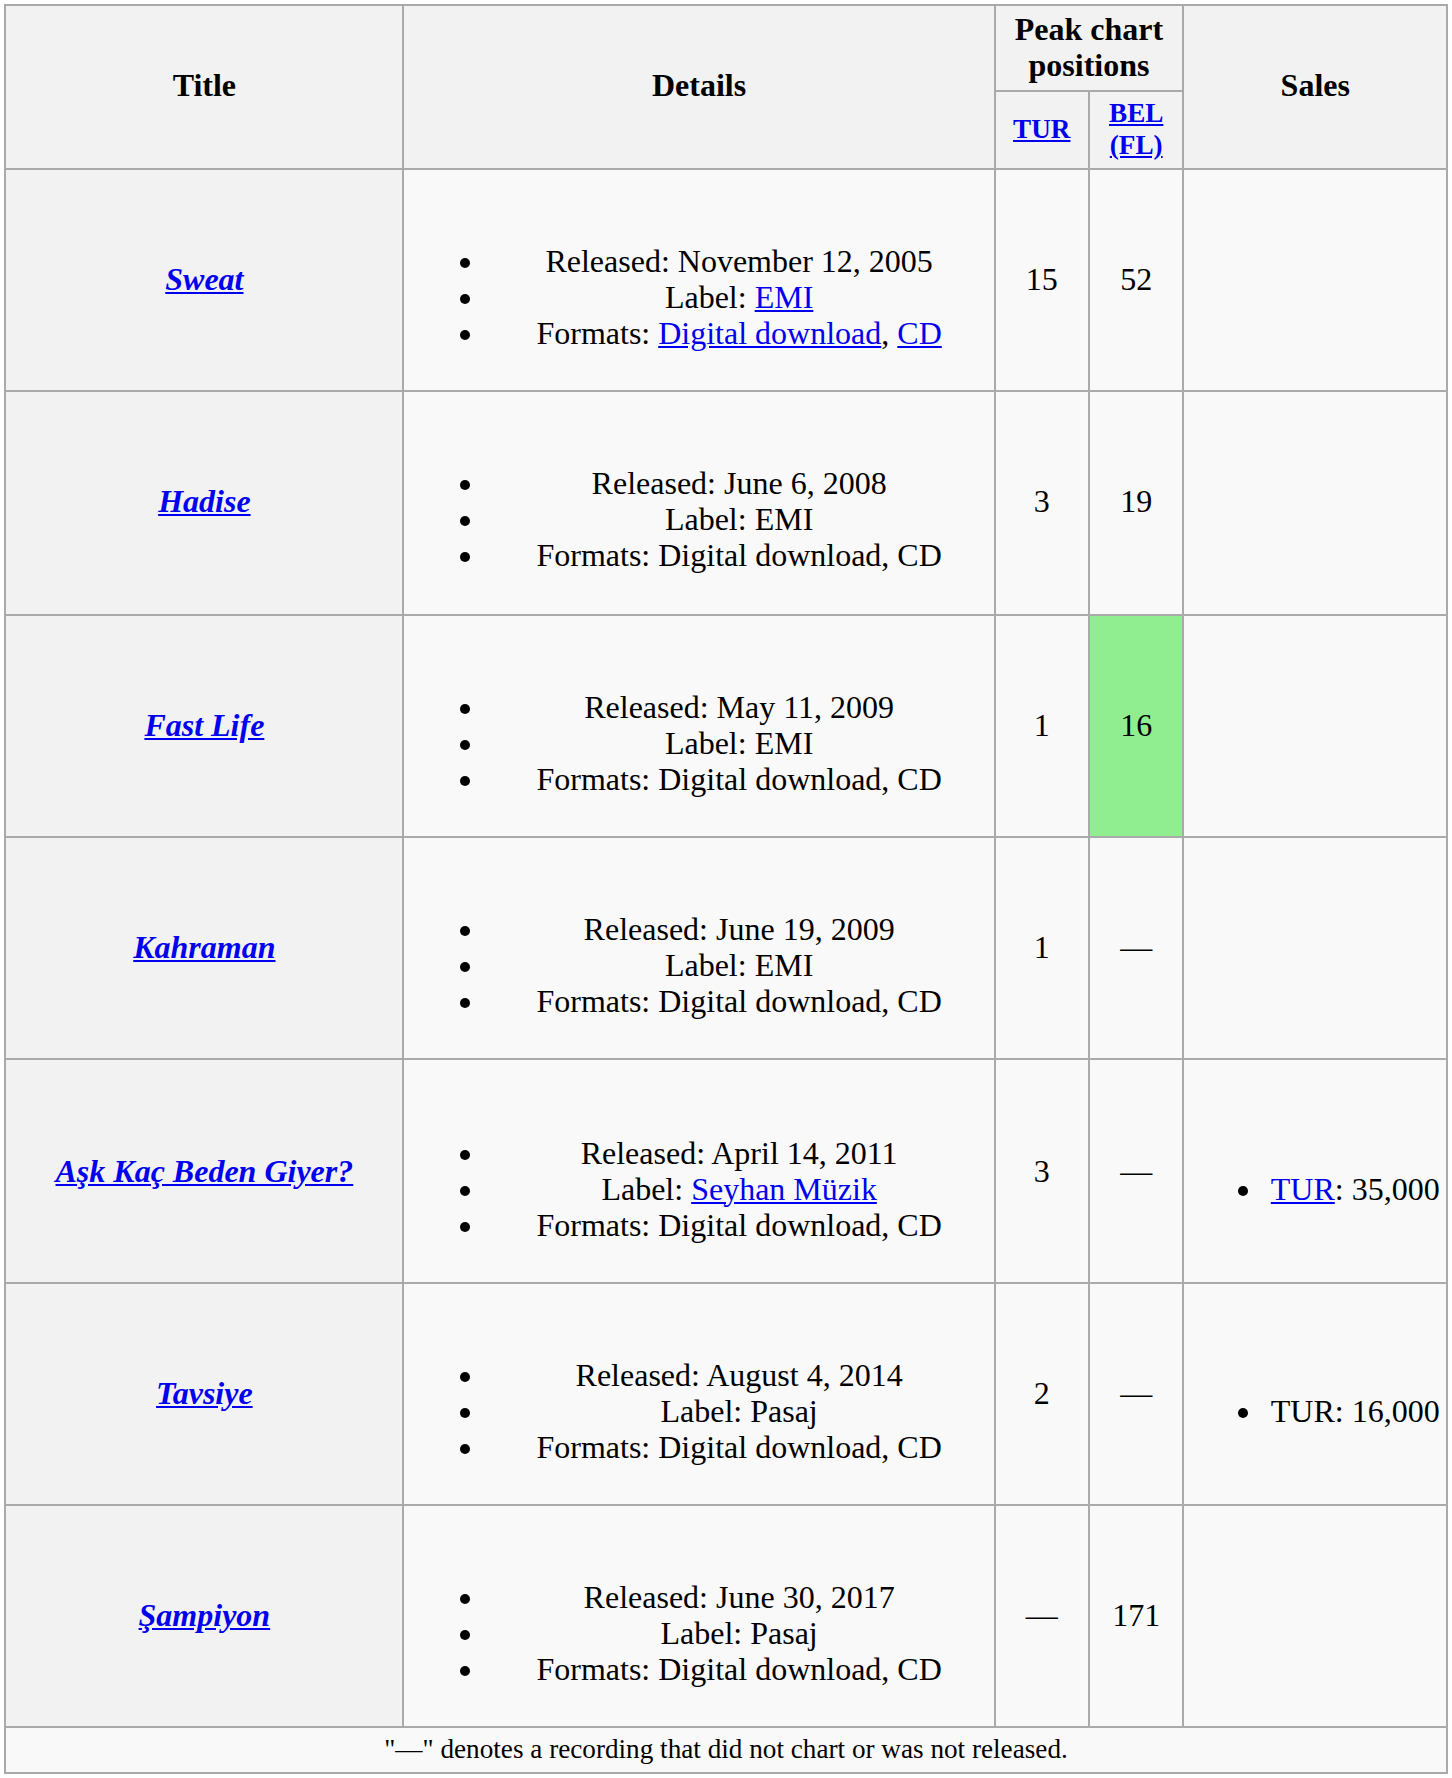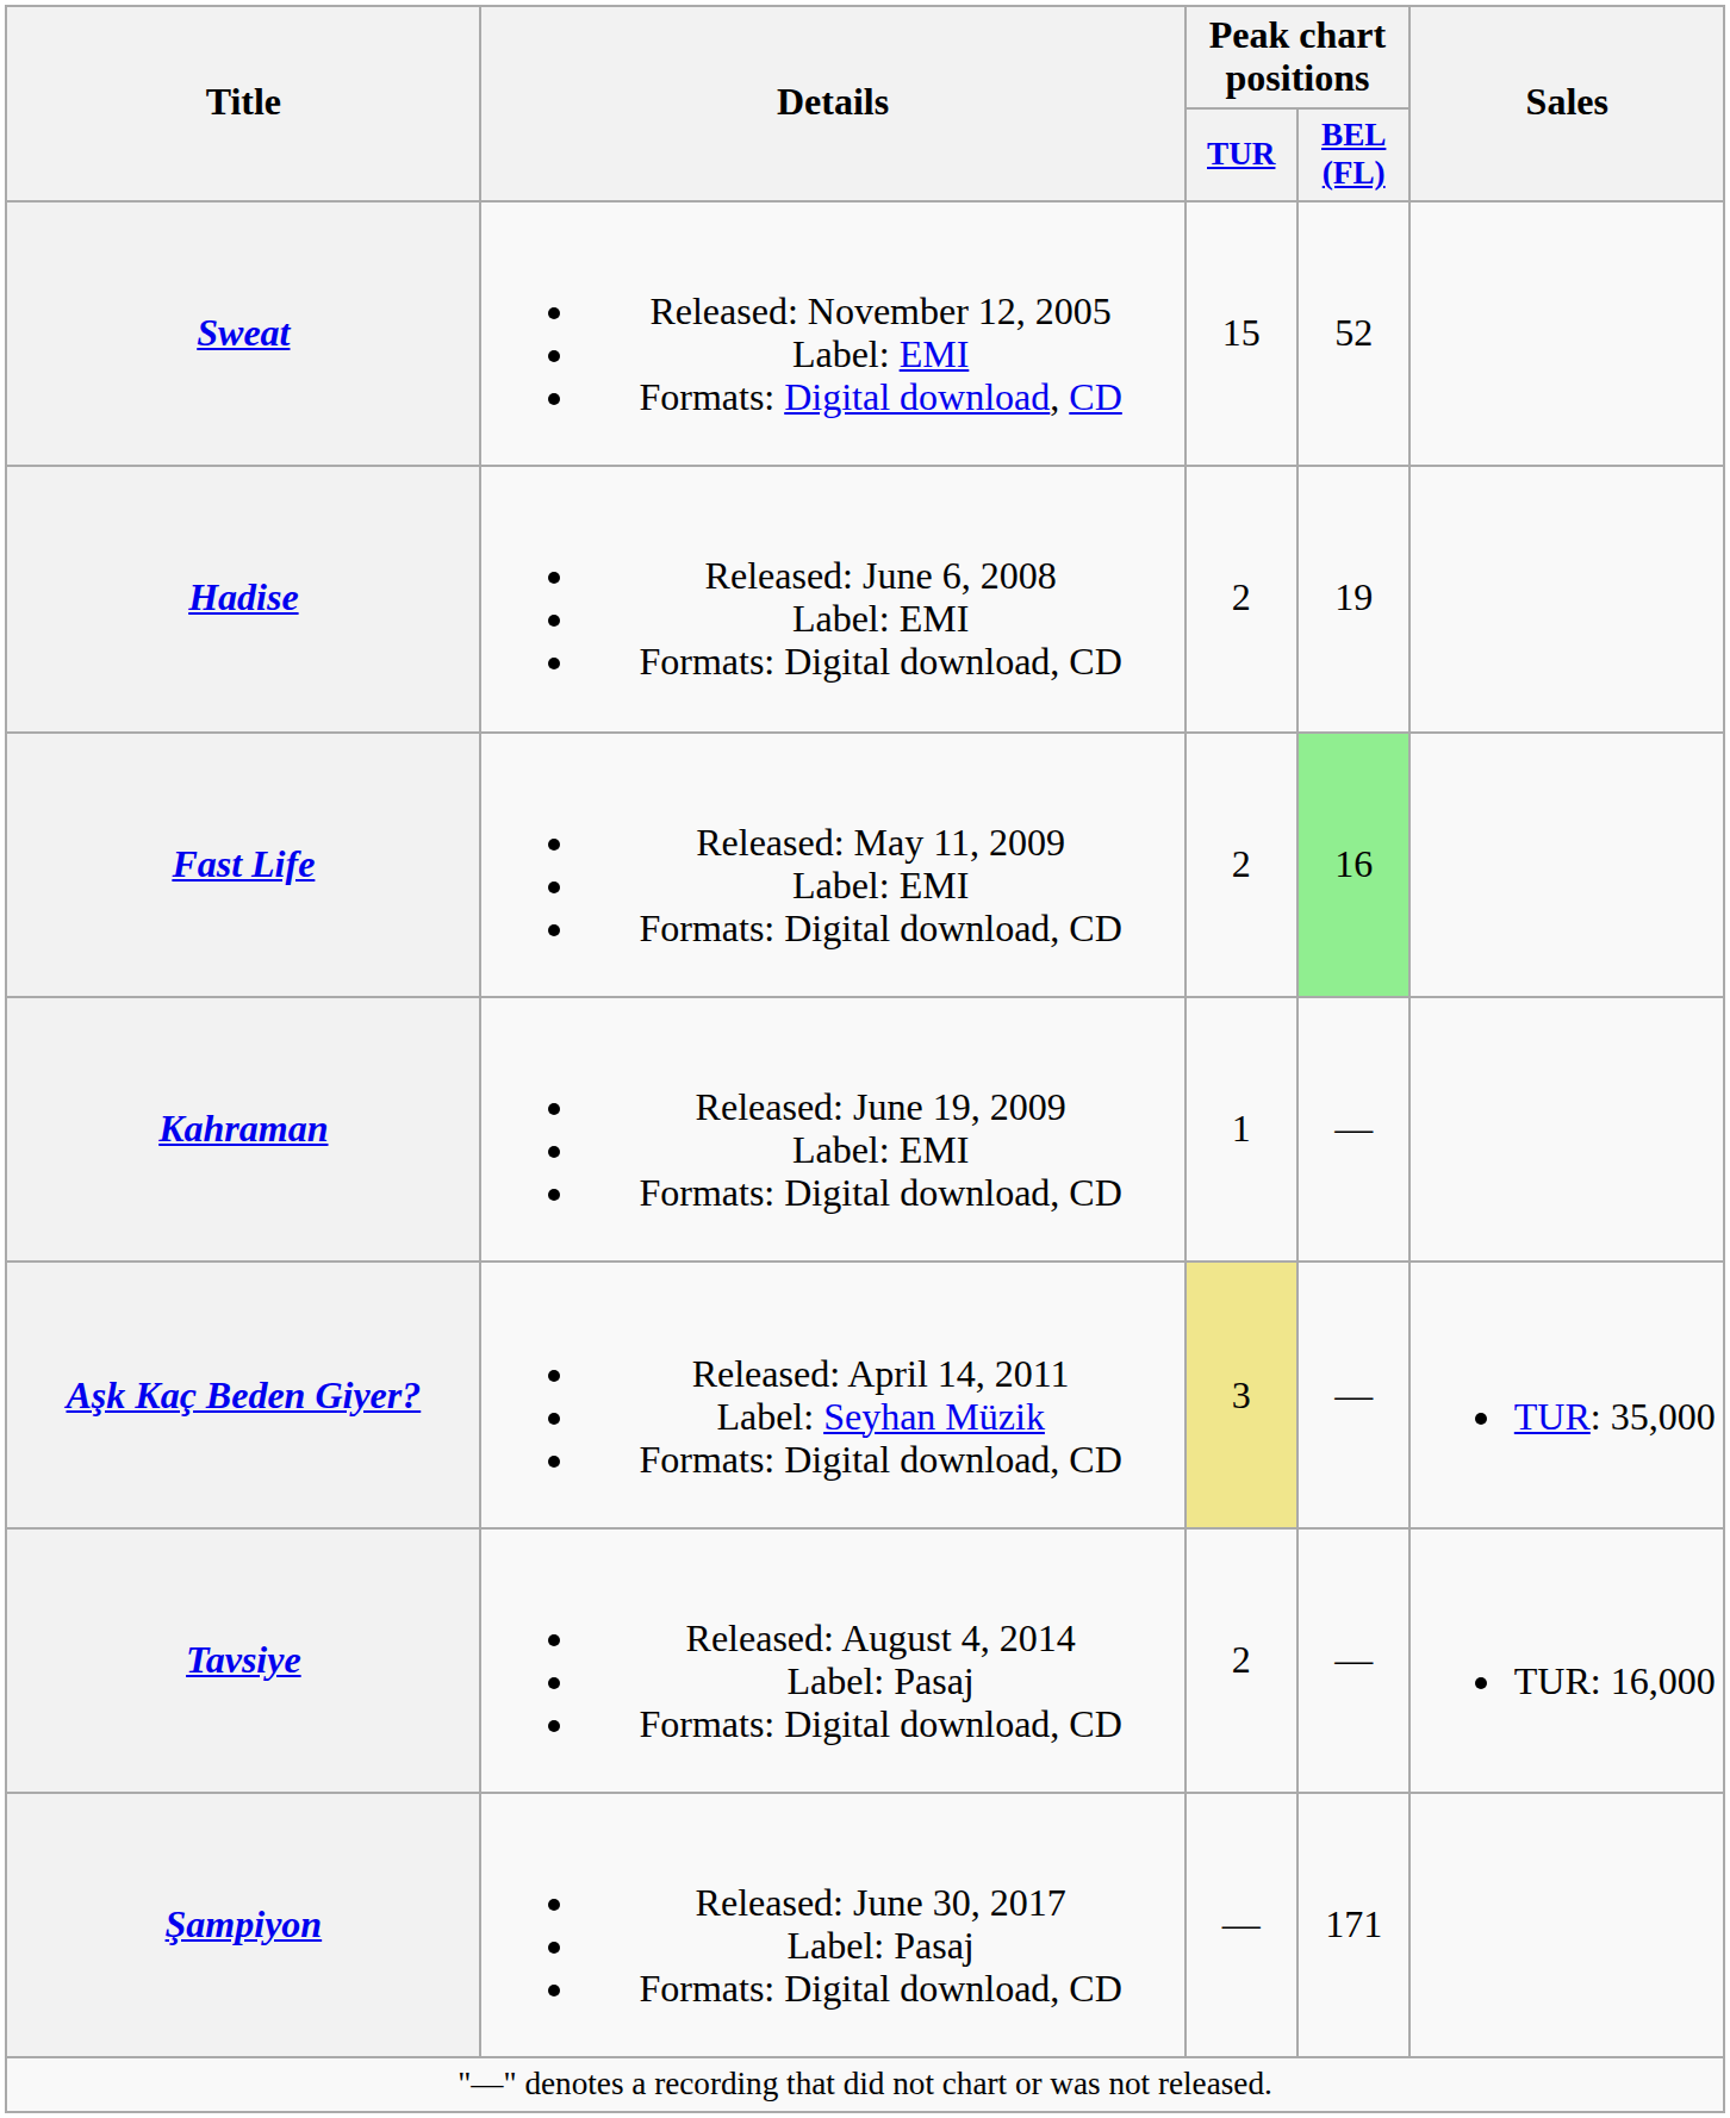Hadise | Peak chart positions / TUR: 3 -> 2
Fast Life | Peak chart positions / TUR: 1 -> 2
Aşk Kaç Beden Giyer? | Peak chart positions / TUR: no background -> khaki background
